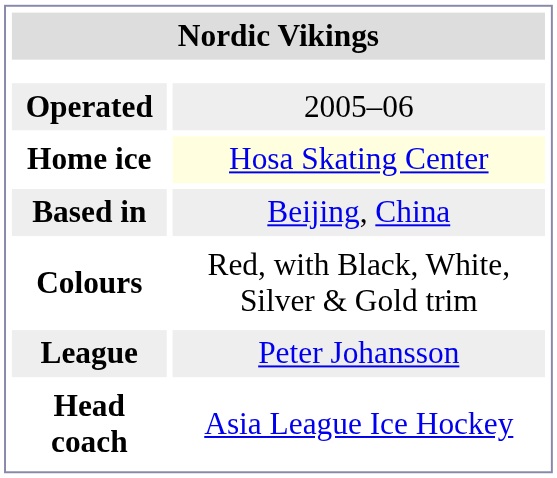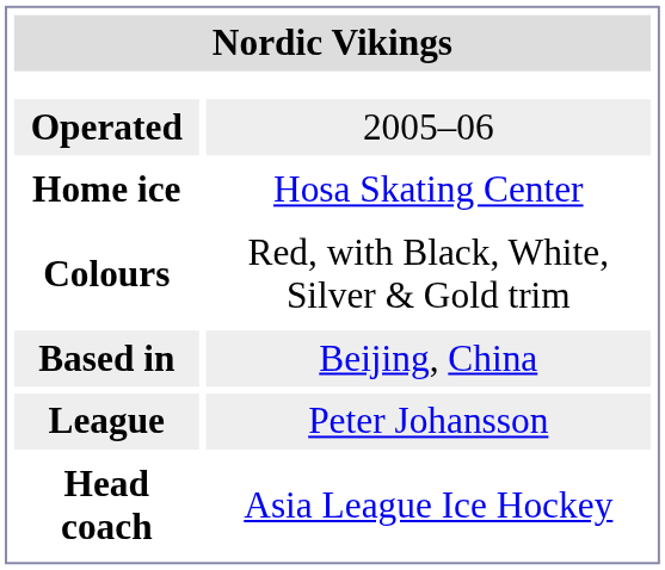Home ice | column 2: lightyellow background -> no background
rows swapped: Based in <-> Colours
